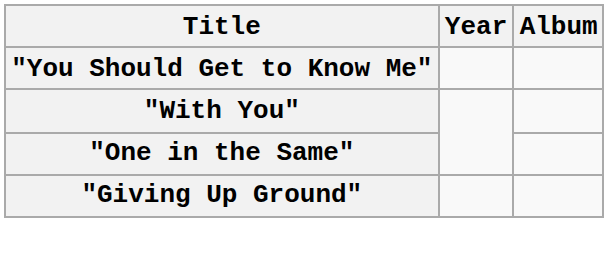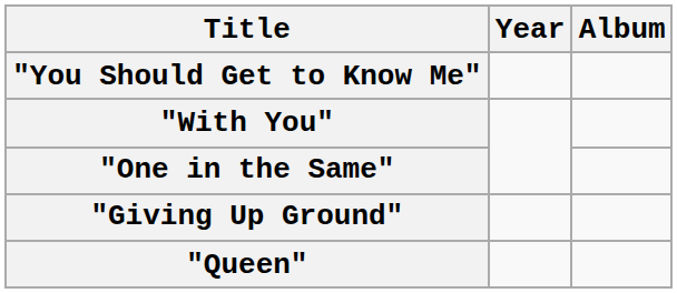+ row: "Queen"
